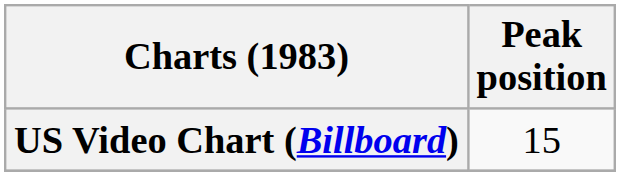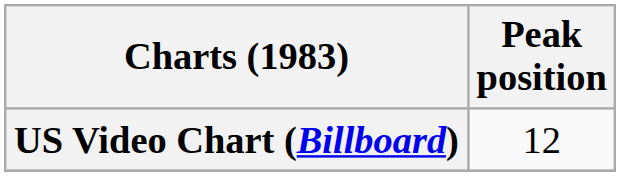US Video Chart (Billboard) | Peak position: 15 -> 12
